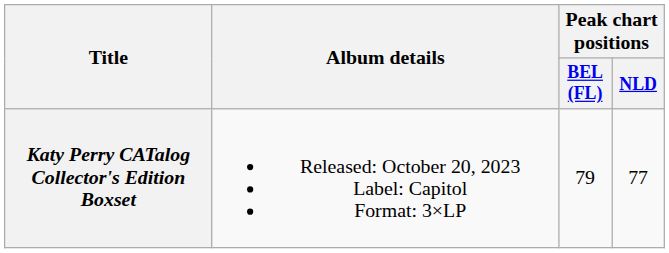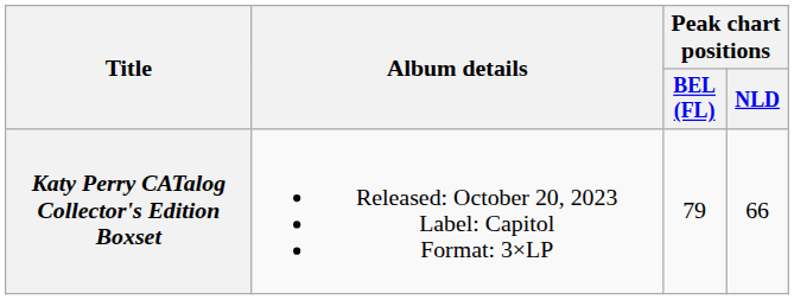Katy Perry CATalog Collector's Edition Boxset | Peak chart positions / NLD: 77 -> 66
